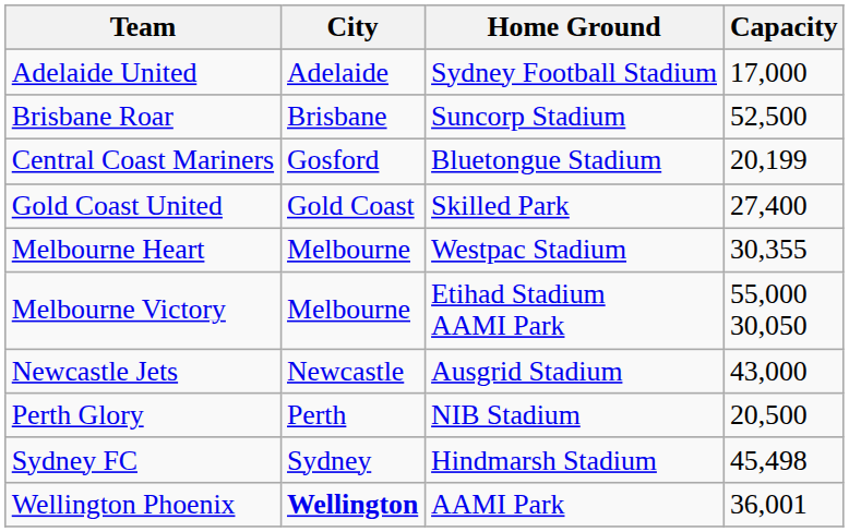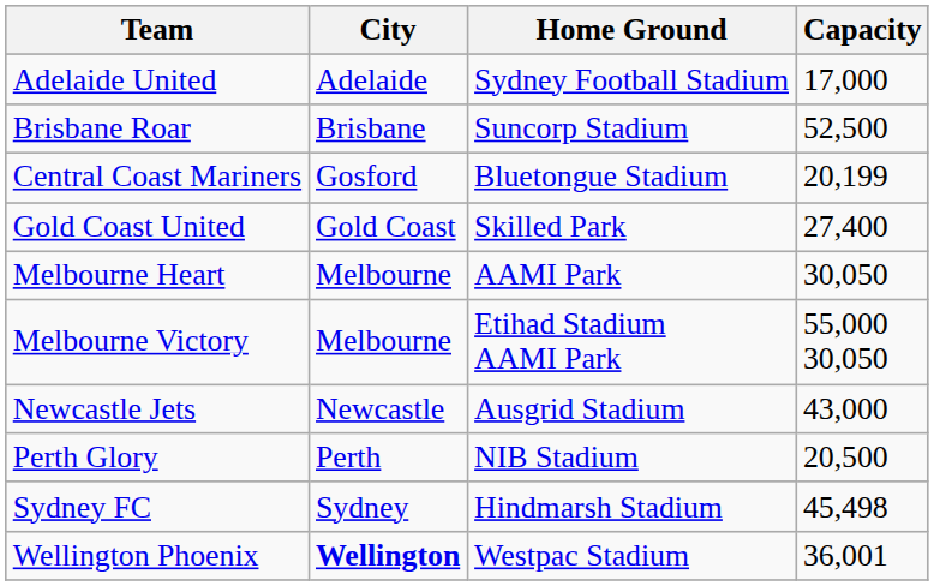Melbourne Heart | Home Ground: Westpac Stadium -> AAMI Park
Melbourne Heart | Capacity: 30,355 -> 30,050
Wellington Phoenix | Home Ground: AAMI Park -> Westpac Stadium
